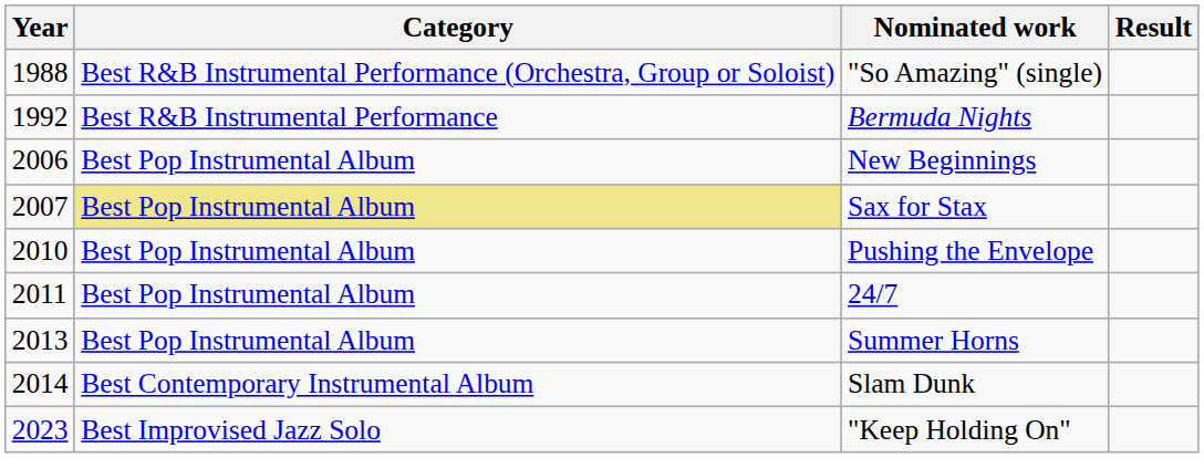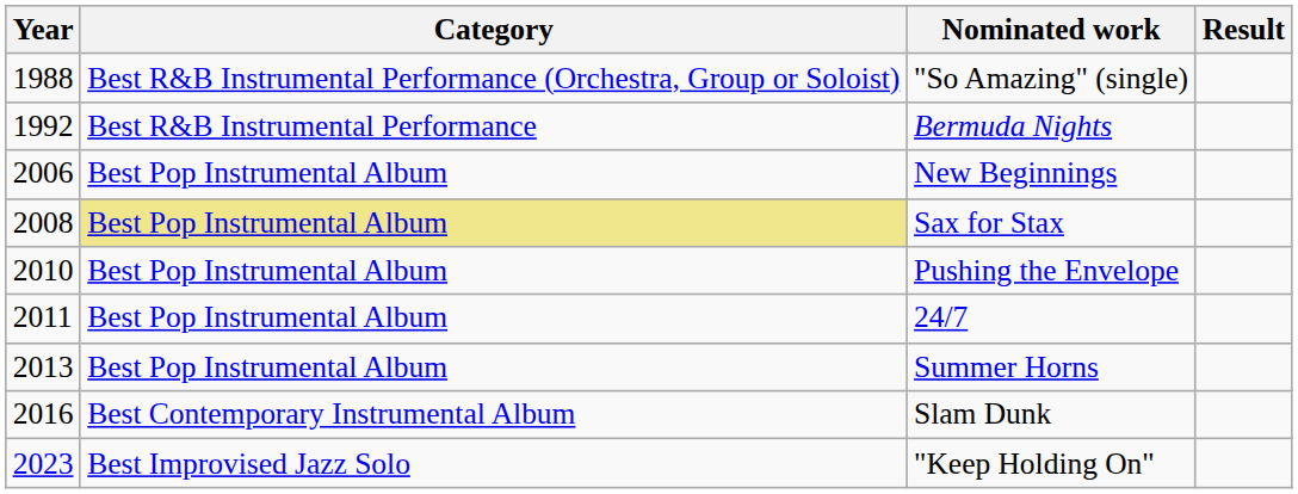Sax for Stax | Year: 2007 -> 2008
Slam Dunk | Year: 2014 -> 2016
